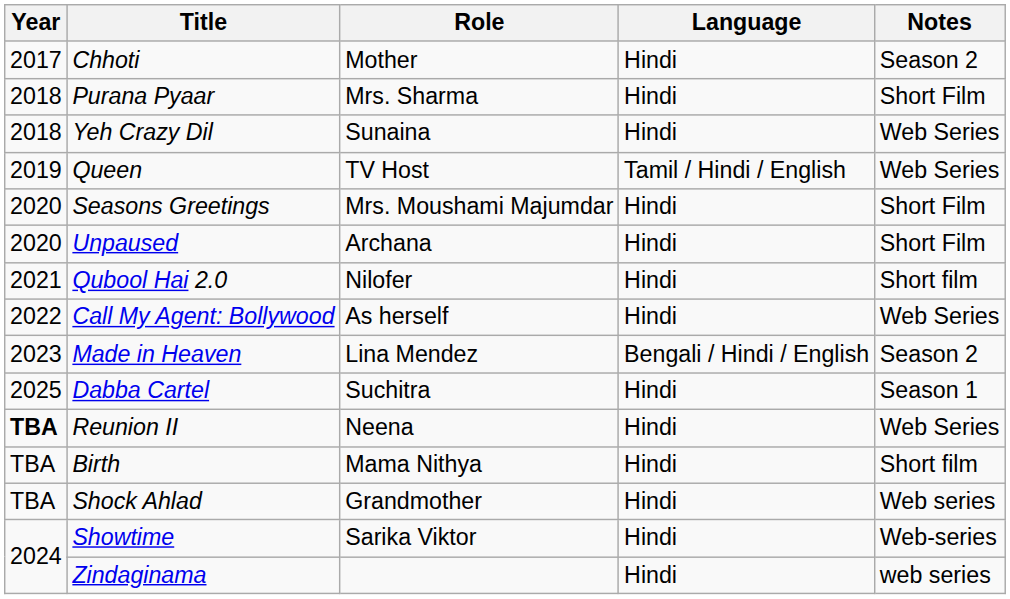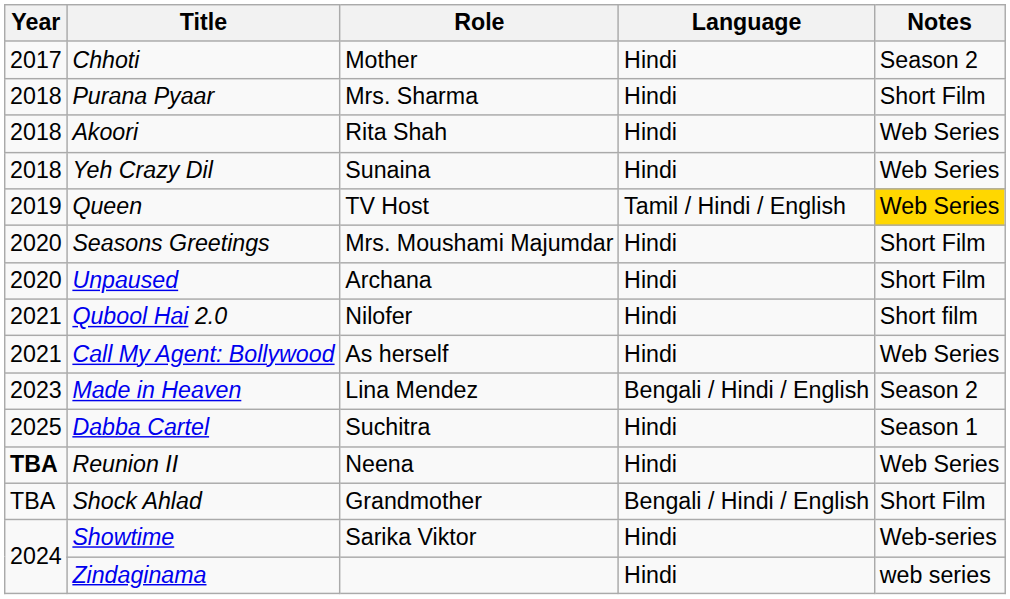+ row: 2018 | Akoori | Rita Shah | Hindi | Web Series
Queen | Notes: no background -> gold background
Call My Agent: Bollywood | Year: 2022 -> 2021
- row: TBA | Birth | Mama Nithya | Hindi | Short film
Shock Ahlad | Language: Hindi -> Bengali / Hindi / English
Shock Ahlad | Notes: Web series -> Short Film
